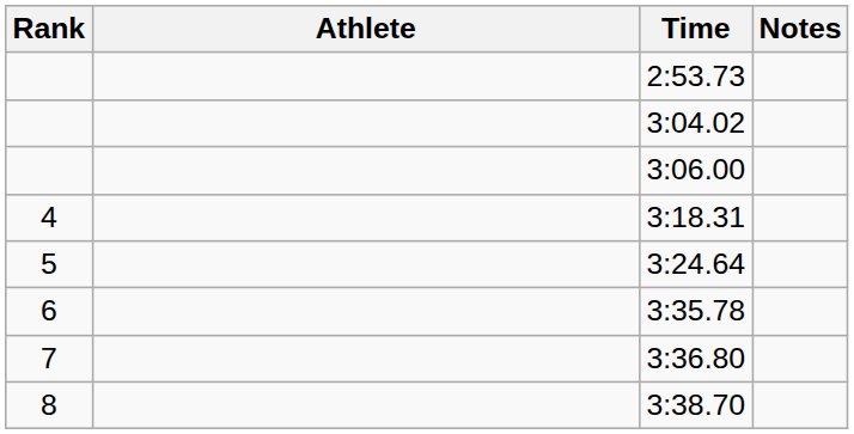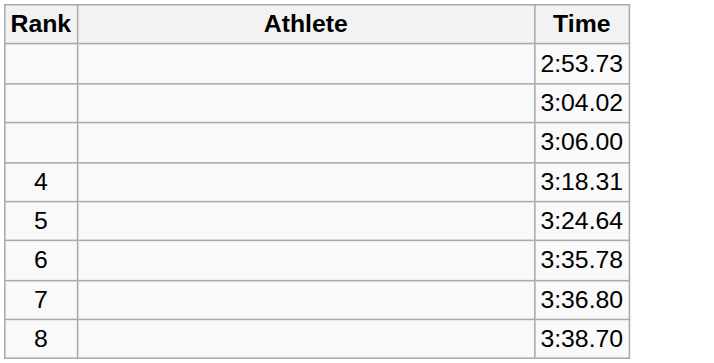- column: Notes
